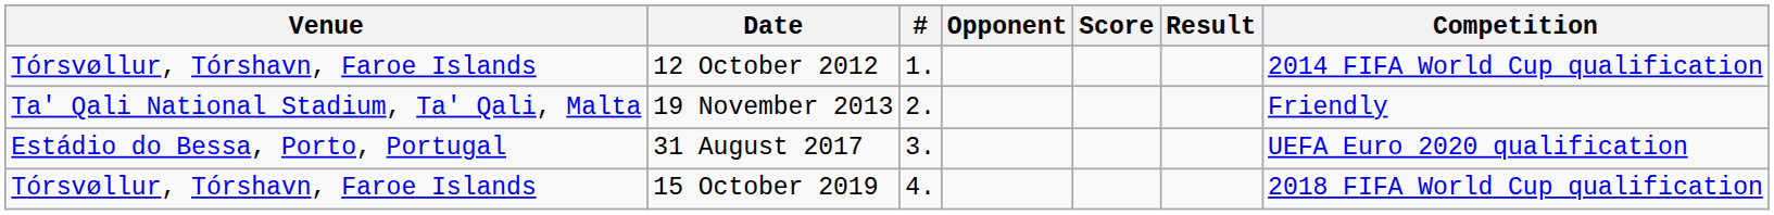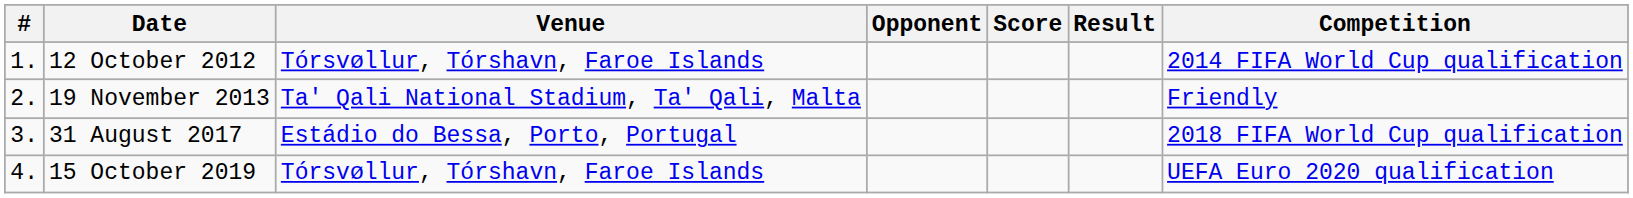columns swapped: # <-> Venue
31 August 2017 | Competition: UEFA Euro 2020 qualification -> 2018 FIFA World Cup qualification
15 October 2019 | Competition: 2018 FIFA World Cup qualification -> UEFA Euro 2020 qualification
